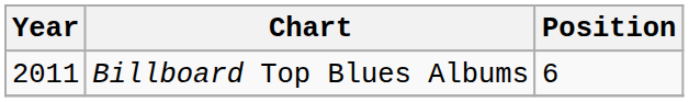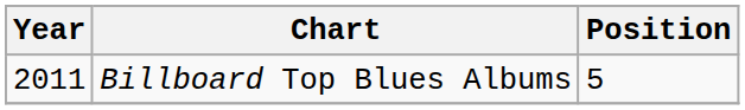Billboard Top Blues Albums | Position: 6 -> 5
